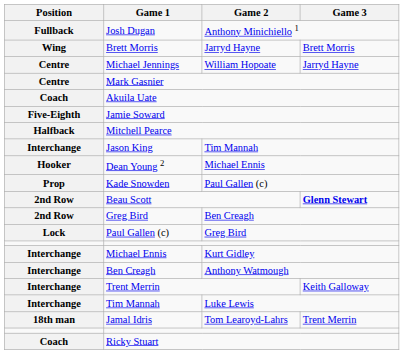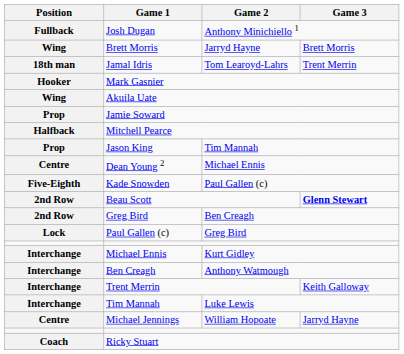rows swapped: Michael Jennings <-> Jamal Idris
Mark Gasnier | Position: Centre -> Hooker
Akuila Uate | Position: Coach -> Wing
Jamie Soward | Position: Five-Eighth -> Prop
Jason King | Position: Interchange -> Prop
Dean Young 2 | Position: Hooker -> Centre
Kade Snowden | Position: Prop -> Five-Eighth
